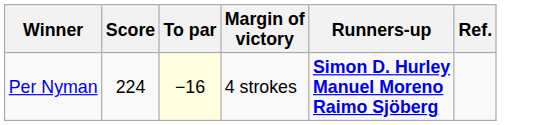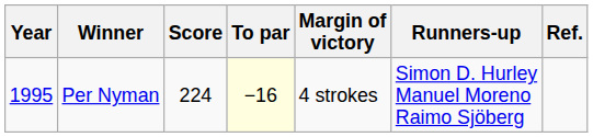+ column: Year | 1995
Per Nyman | Runners-up: bold -> normal
